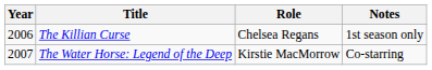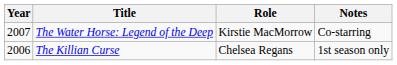rows swapped: The Killian Curse <-> The Water Horse: Legend of the Deep
